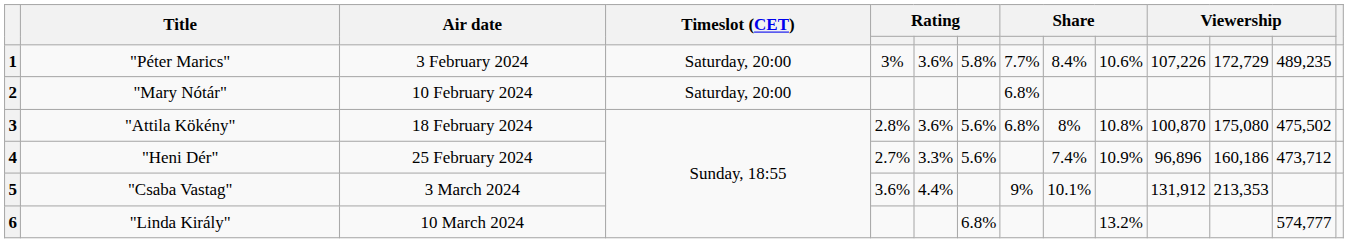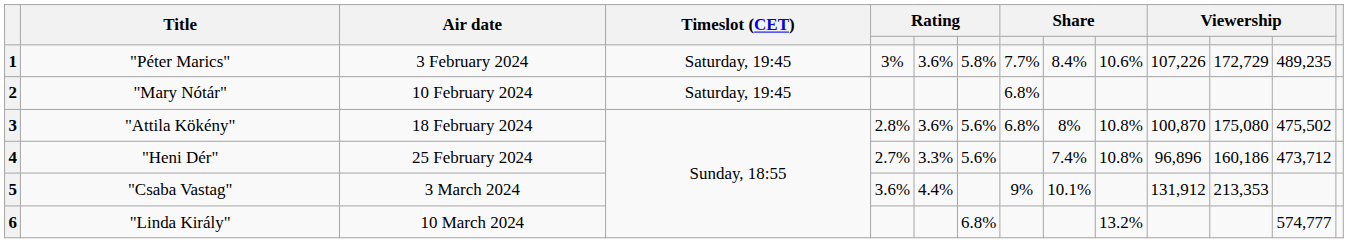1 | Timeslot (CET): Saturday, 20:00 -> Saturday, 19:45
2 | Timeslot (CET): Saturday, 20:00 -> Saturday, 19:45
4 | column 10: 10.9% -> 10.8%
